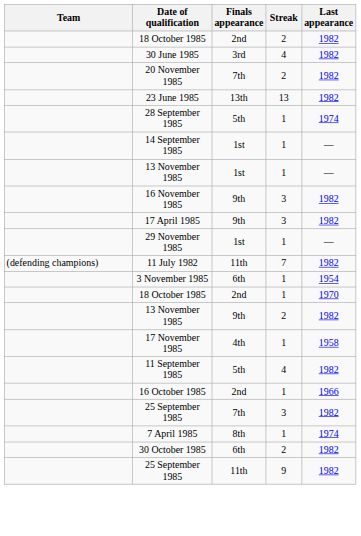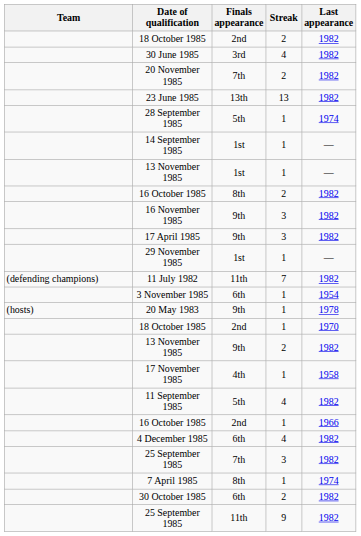+ row: 16 October 1985 | 8th | 2 | 1982
+ row: (hosts) | 20 May 1983 | 9th | 1 | 1978
+ row: 4 December 1985 | 6th | 4 | 1982
